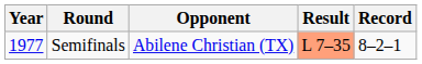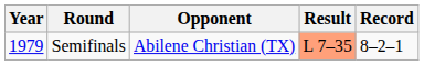Semifinals | Year: 1977 -> 1979
